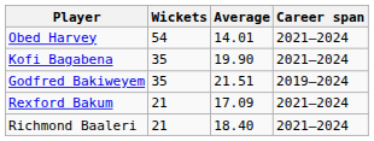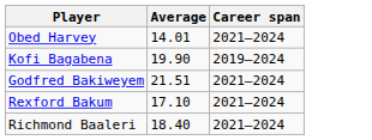- column: Wickets | 54 | 35 | 35 | 21 | 21
Kofi Bagabena | Career span: 2021–2024 -> 2019–2024
Godfred Bakiweyem | Career span: 2019–2024 -> 2021–2024
Rexford Bakum | Average: 17.09 -> 17.10
